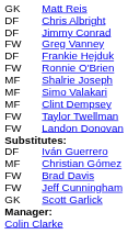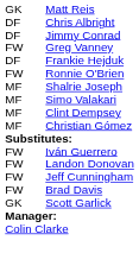- row: FW | Taylor Twellman
rows swapped: Landon Donovan <-> Christian Gómez
Iván Guerrero | column 1: DF -> FW
rows swapped: Brad Davis <-> Jeff Cunningham
